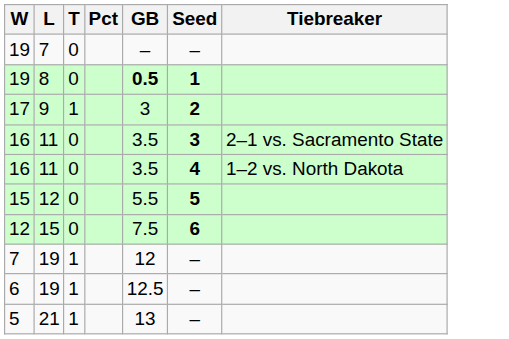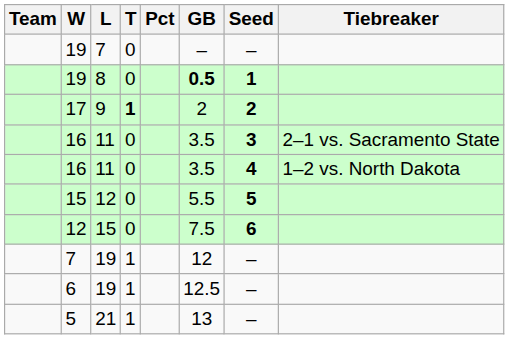+ column: Team
17 | T: normal -> bold
17 | GB: 3 -> 2
